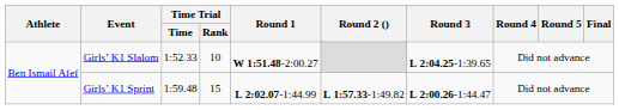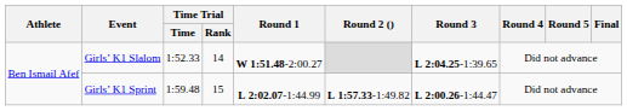Girls’ K1 Slalom | Time Trial / Rank: 10 -> 14
